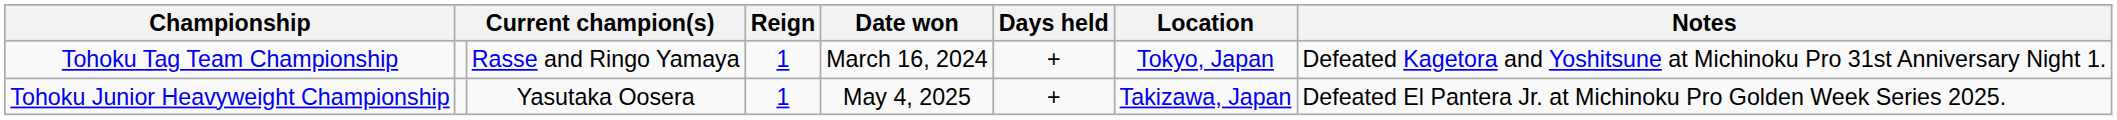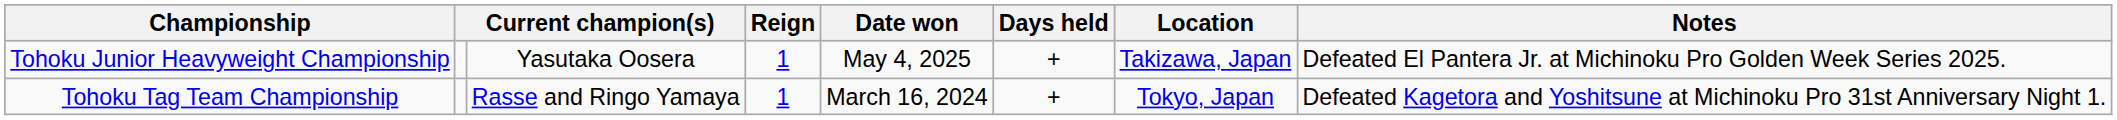rows swapped: Tohoku Junior Heavyweight Championship <-> Tohoku Tag Team Championship
